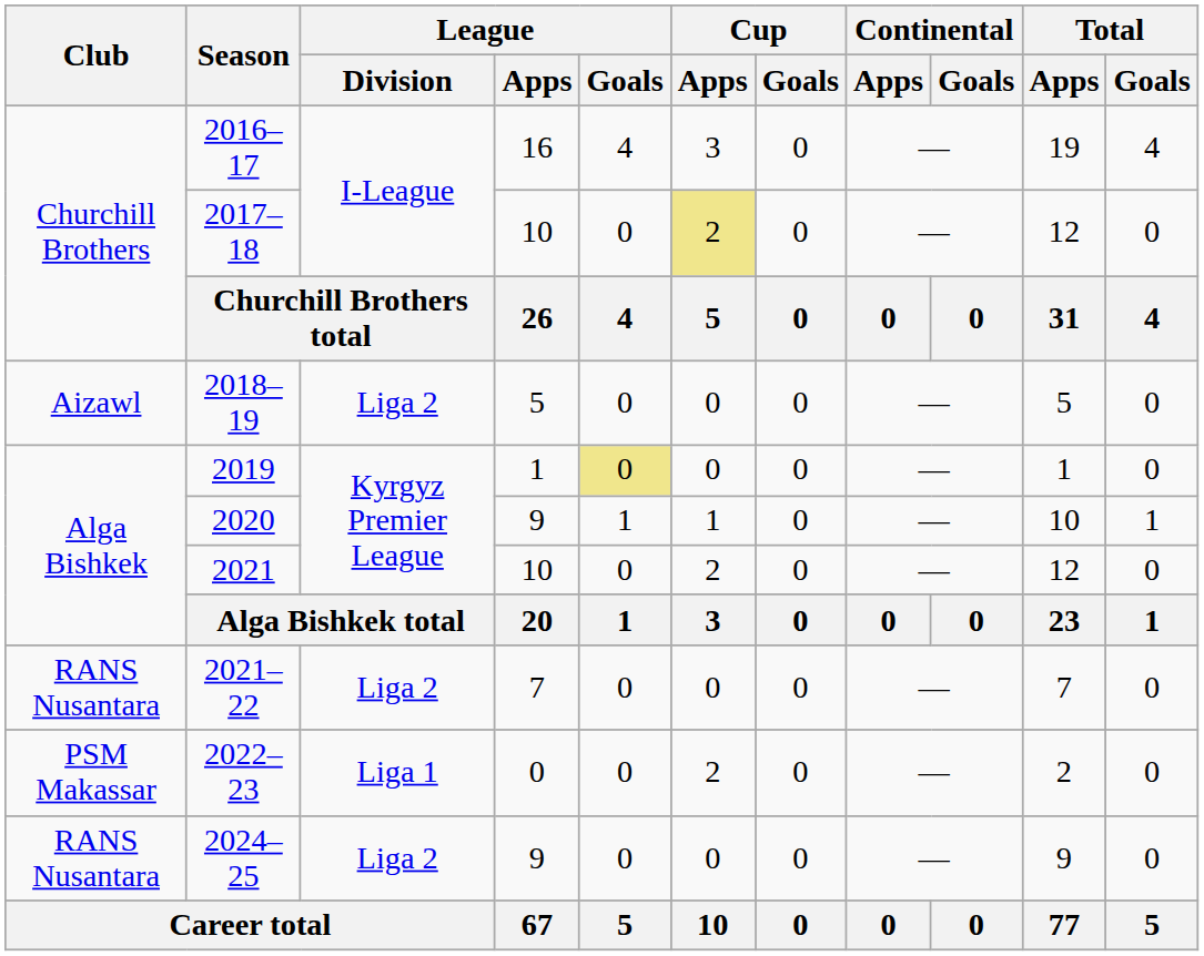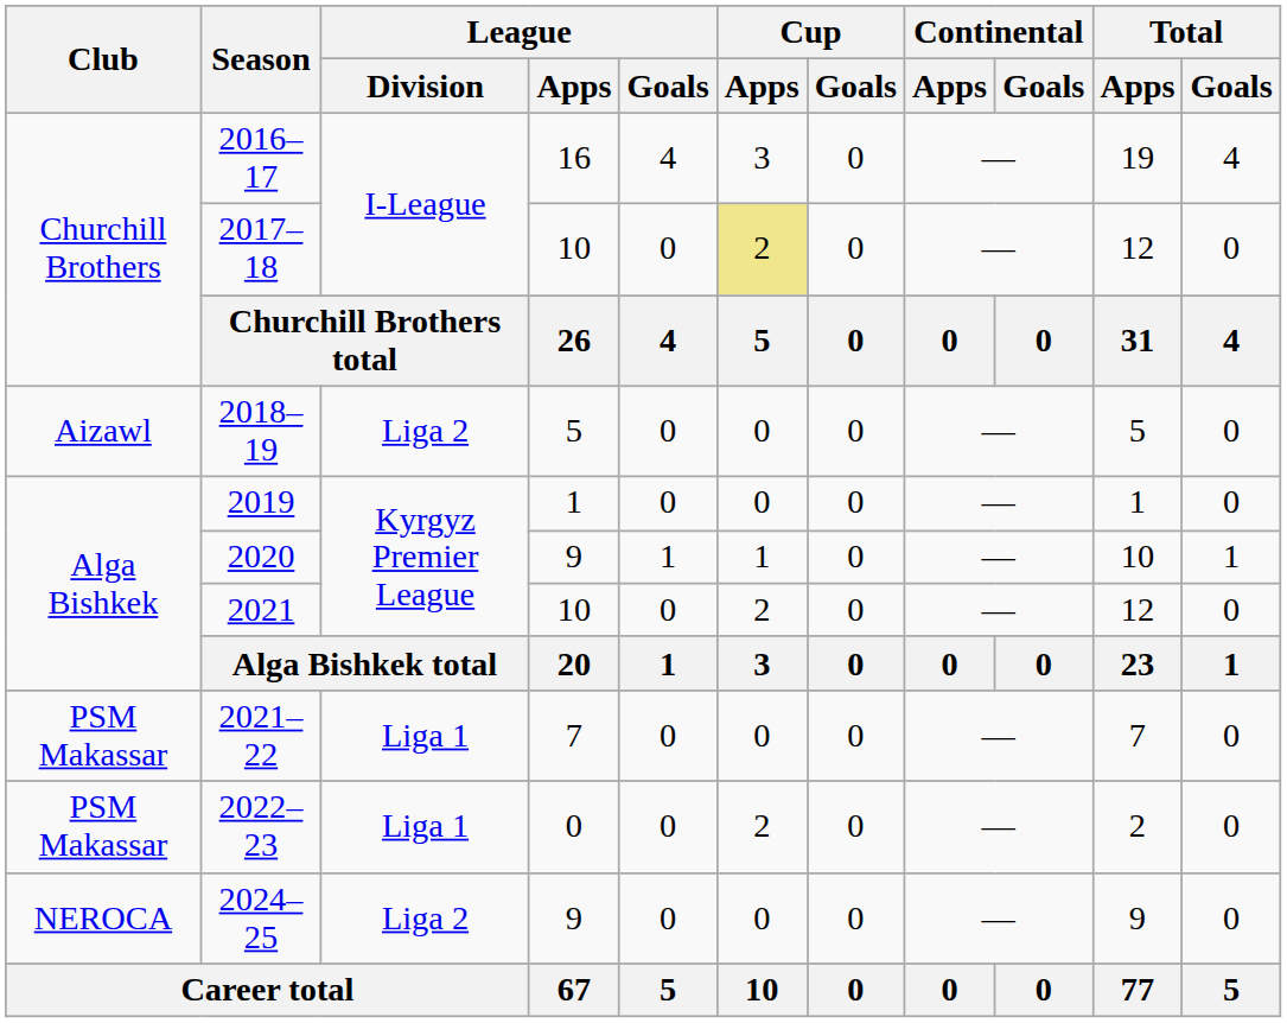2019 | League / Goals: khaki background -> no background
2021–22 | Club: RANS Nusantara -> PSM Makassar
2021–22 | League / Division: Liga 2 -> Liga 1
2024–25 | Club: RANS Nusantara -> NEROCA
